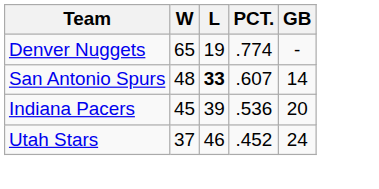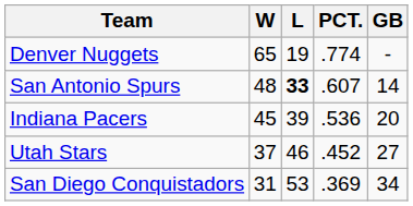Utah Stars | GB: 24 -> 27
+ row: San Diego Conquistadors | 31 | 53 | .369 | 34
